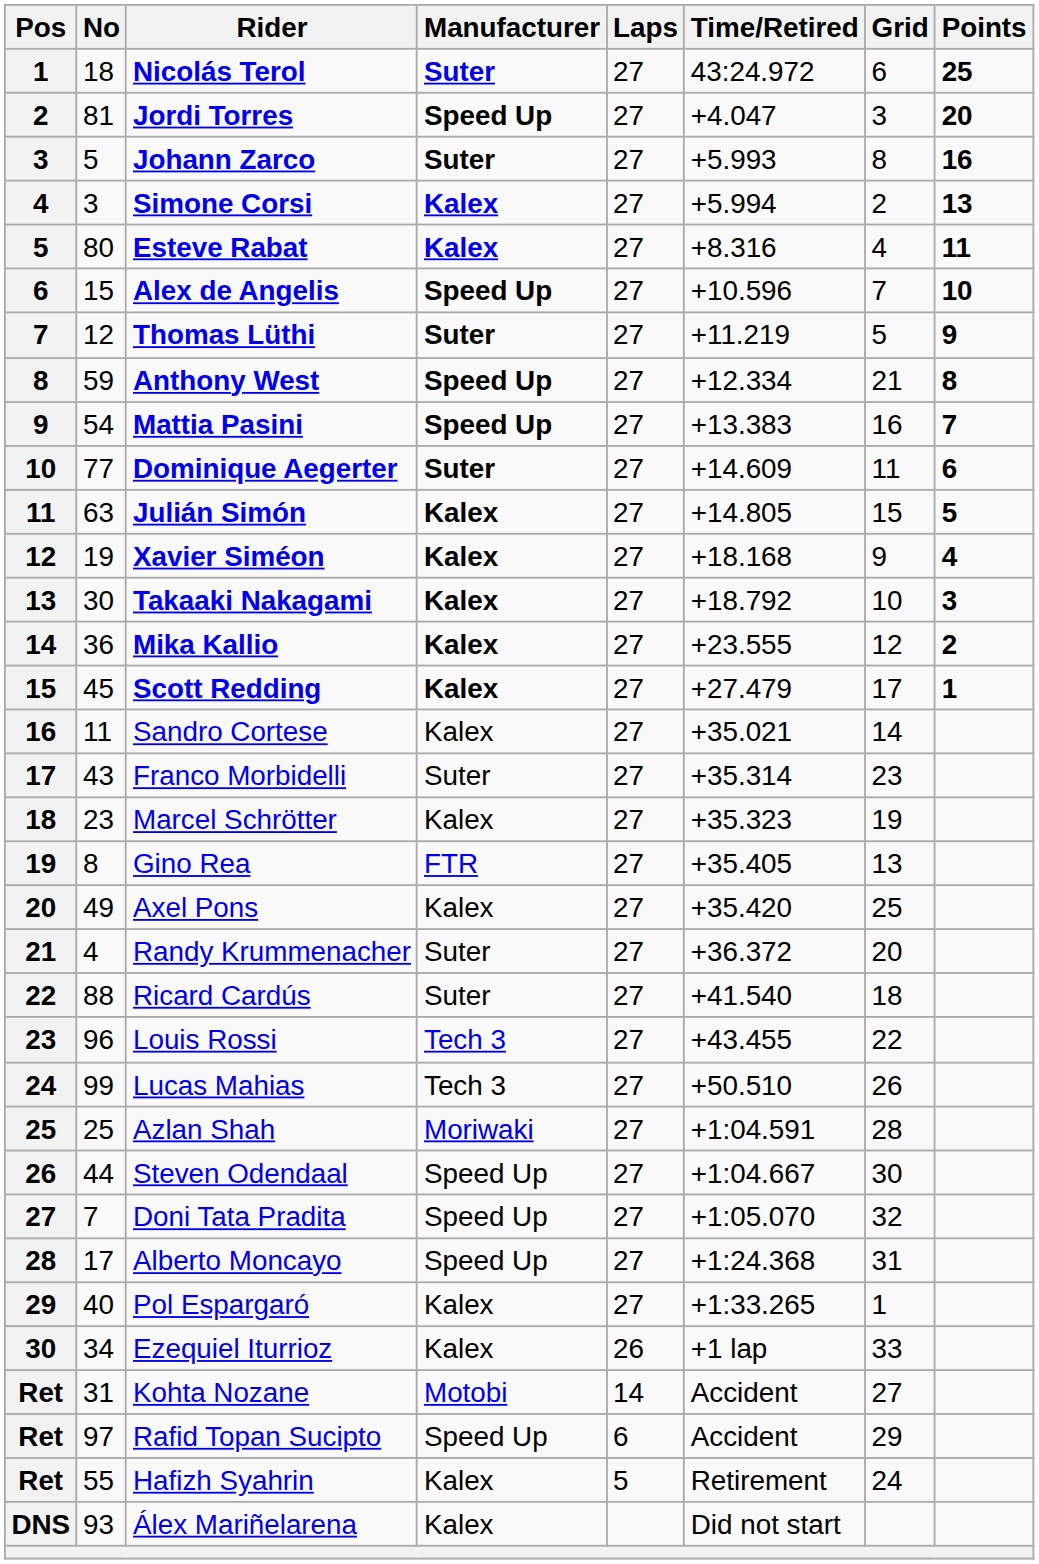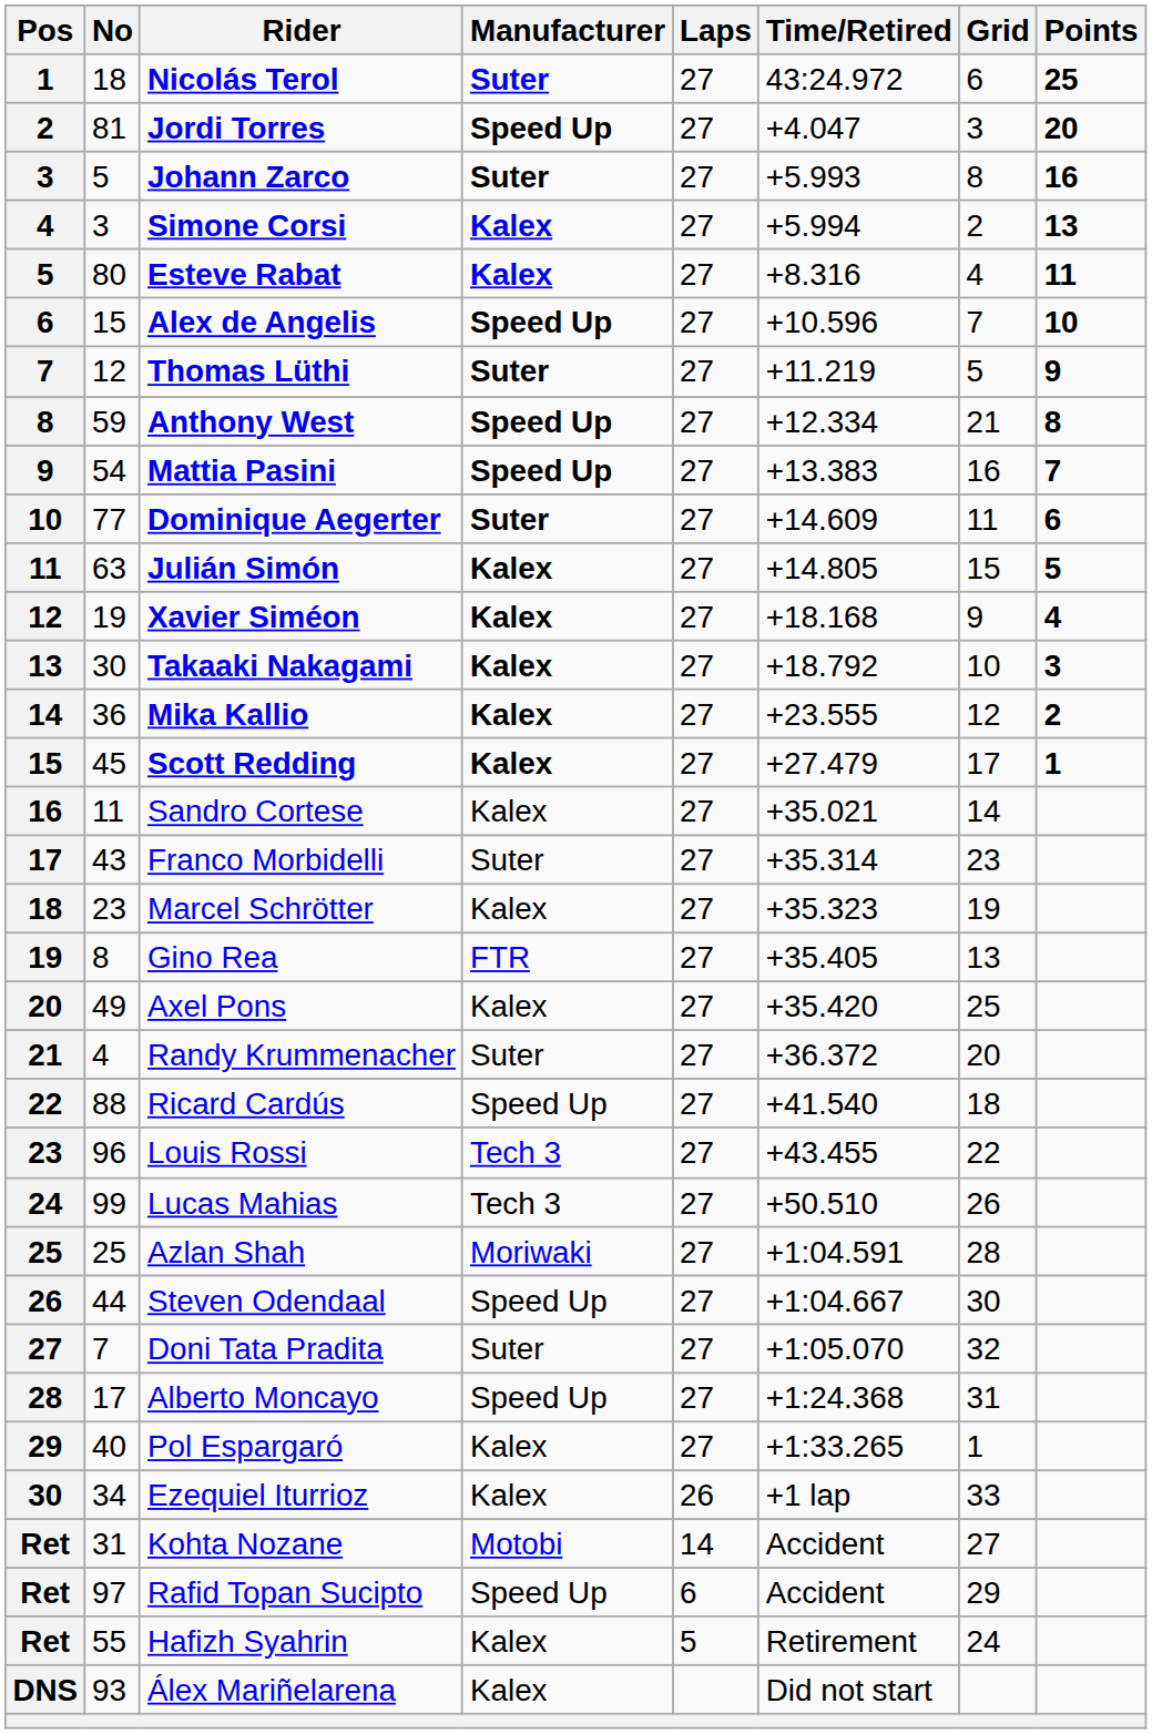Ricard Cardús | Manufacturer: Suter -> Speed Up
Doni Tata Pradita | Manufacturer: Speed Up -> Suter
